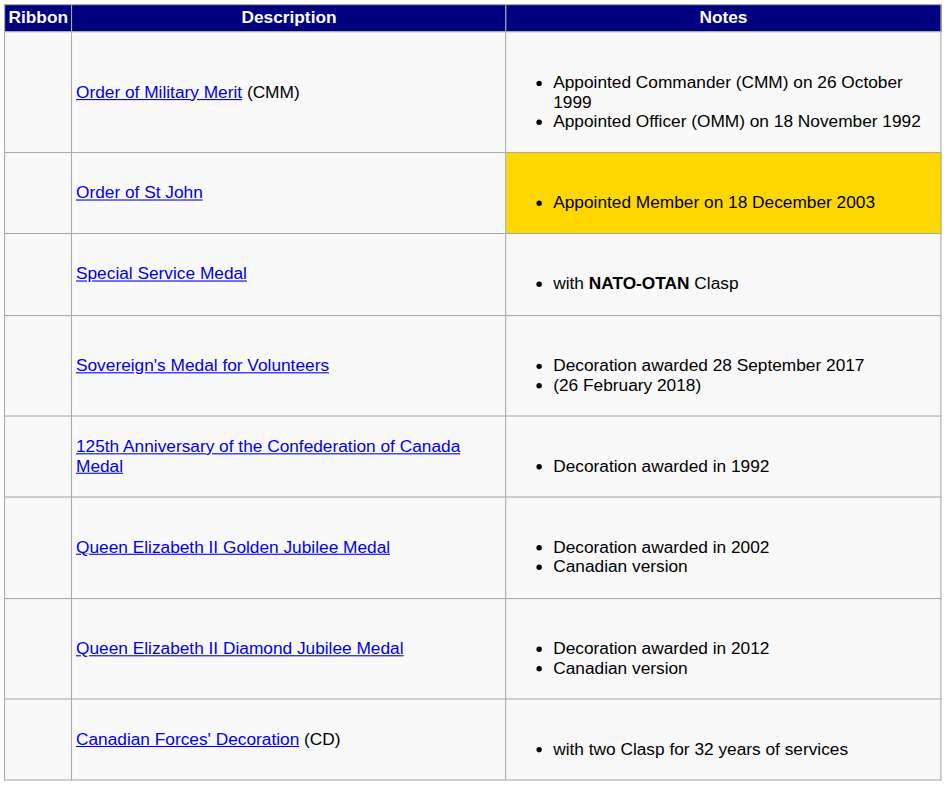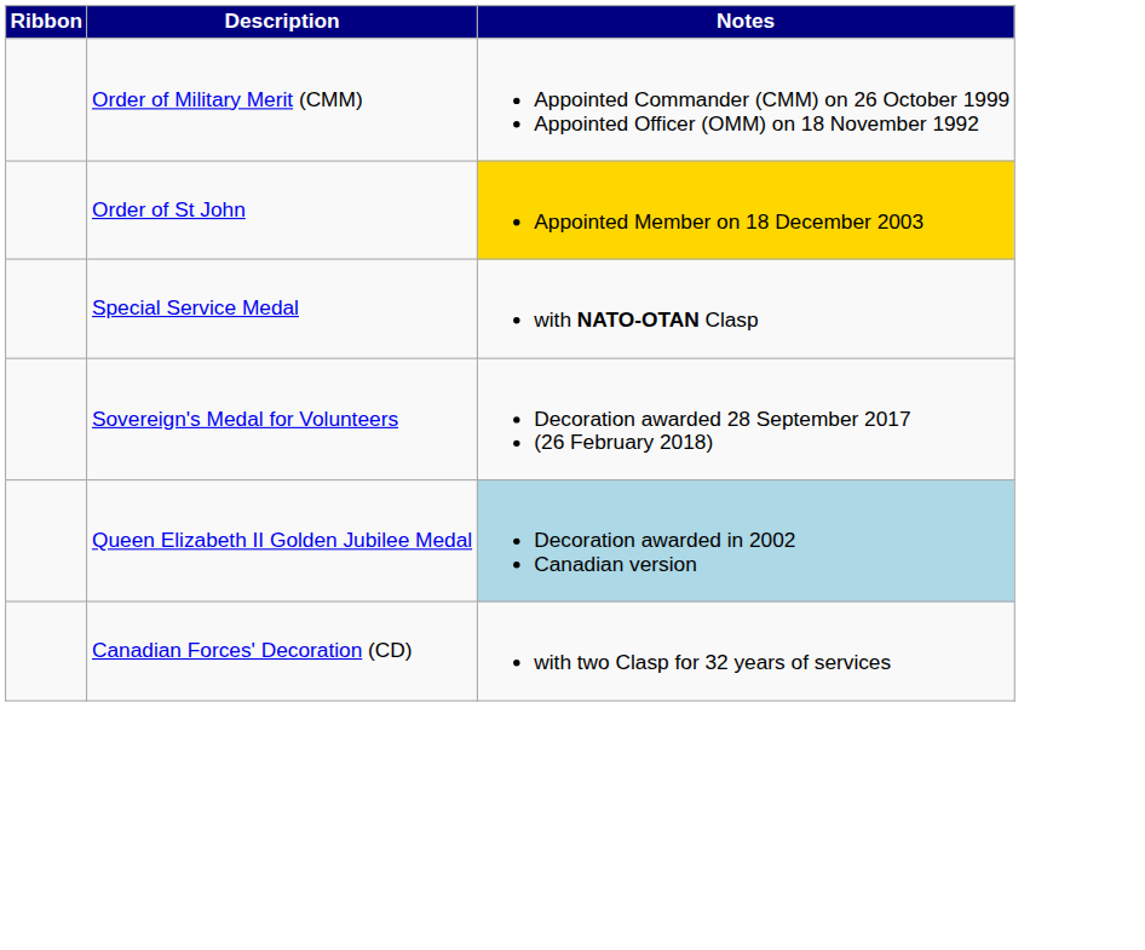- row: 125th Anniversary of the Confederation of Canada Medal | Decoration awarded in 1992
Queen Elizabeth II Golden Jubilee Medal | Notes: no background -> lightblue background
- row: Queen Elizabeth II Diamond Jubilee Medal | Decoration awarded in 2012 Canadian version
